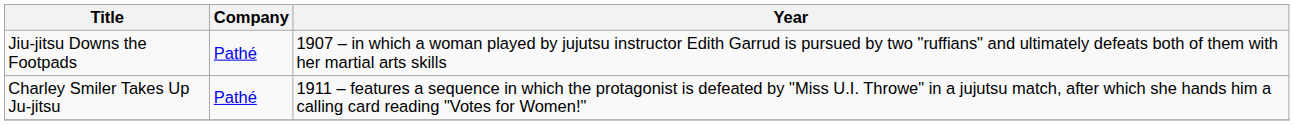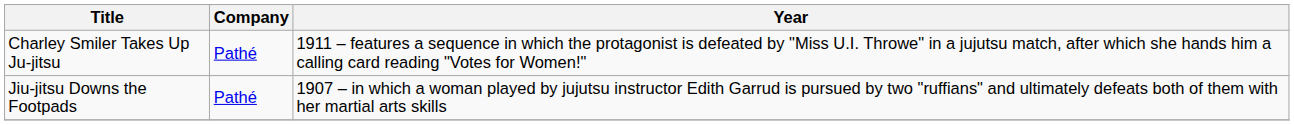rows swapped: Jiu-jitsu Downs the Footpads <-> Charley Smiler Takes Up Ju-jitsu
